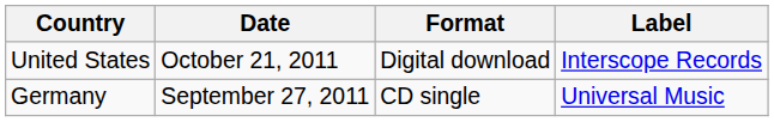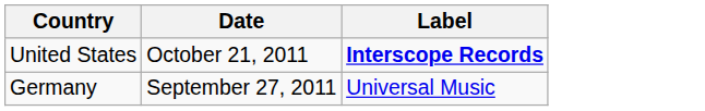- column: Format | Digital download | CD single
United States | Label: normal -> bold
